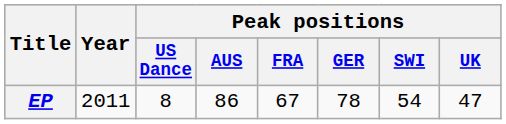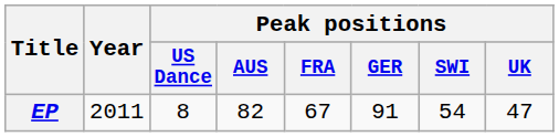EP | Peak positions / AUS: 86 -> 82
EP | Peak positions / GER: 78 -> 91
